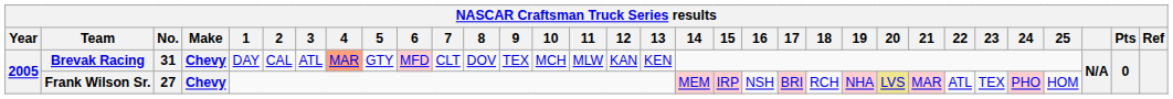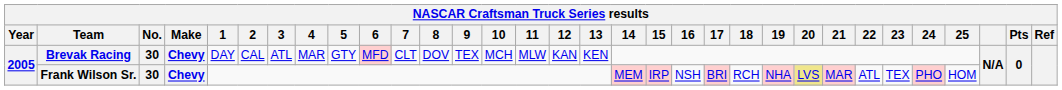Brevak Racing | No.: 31 -> 30
Brevak Racing | 4: lightsalmon background -> no background
Frank Wilson Sr. | No.: 27 -> 30
